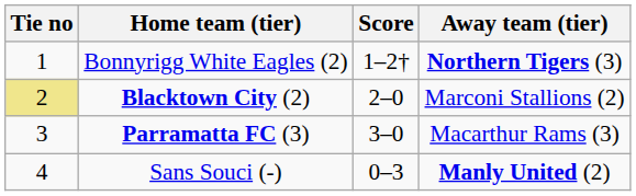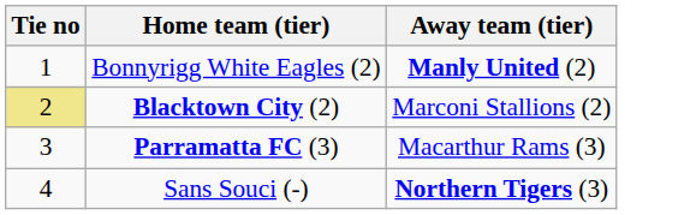- column: Score | 1–2† | 2–0 | 3–0 | 0–3
Bonnyrigg White Eagles (2) | Away team (tier): Northern Tigers (3) -> Manly United (2)
Sans Souci (-) | Away team (tier): Manly United (2) -> Northern Tigers (3)
